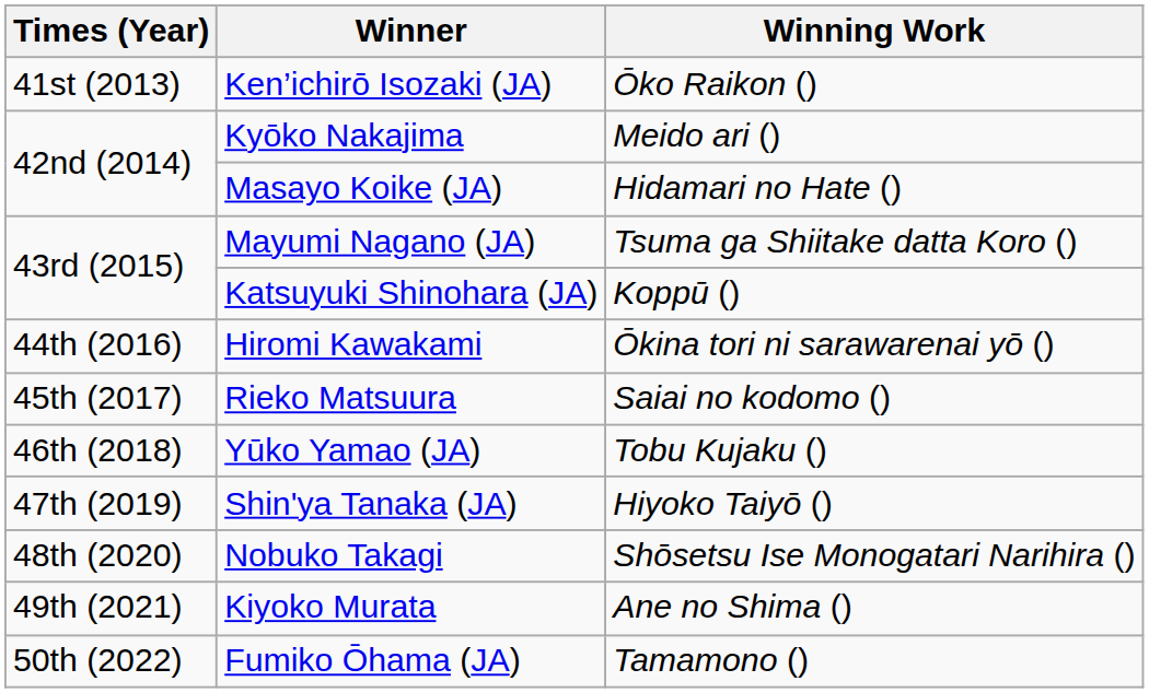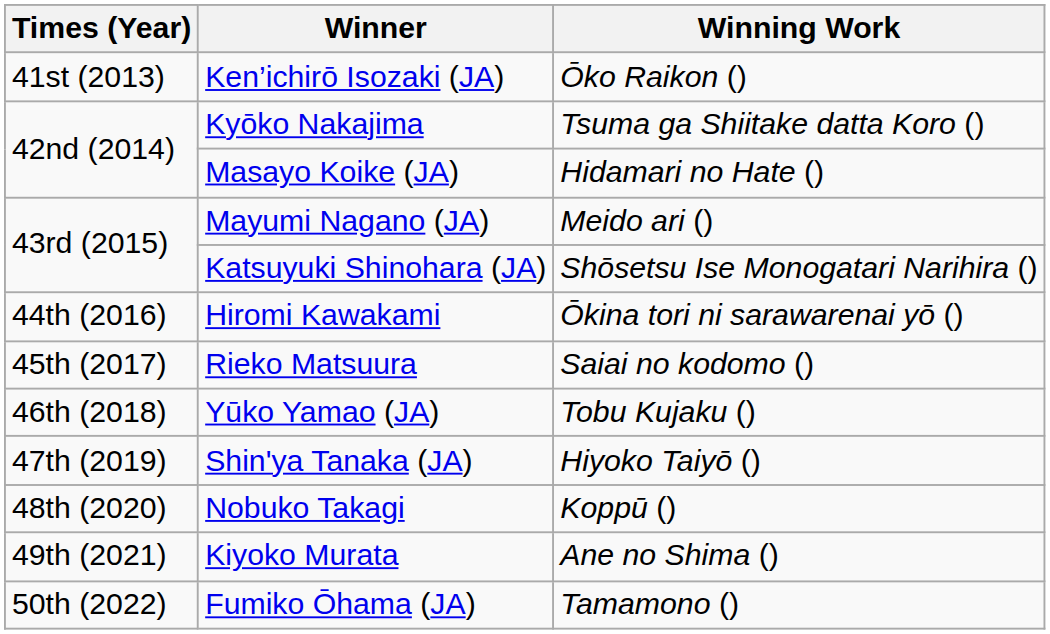Kyōko Nakajima | Winning Work: Meido ari () -> Tsuma ga Shiitake datta Koro ()
Mayumi Nagano (JA) | Winning Work: Tsuma ga Shiitake datta Koro () -> Meido ari ()
Katsuyuki Shinohara (JA) | Winning Work: Koppū () -> Shōsetsu Ise Monogatari Narihira ()
Nobuko Takagi | Winning Work: Shōsetsu Ise Monogatari Narihira () -> Koppū ()
